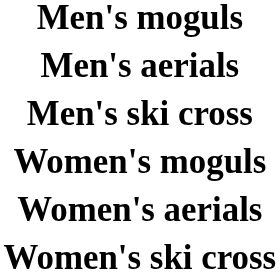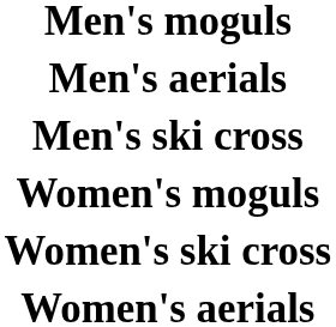rows swapped: Women's aerials <-> Women's ski cross
